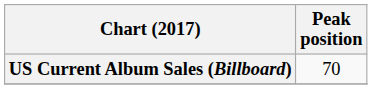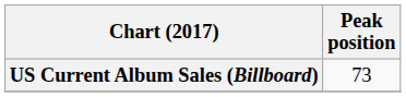US Current Album Sales (Billboard) | Peak position: 70 -> 73
